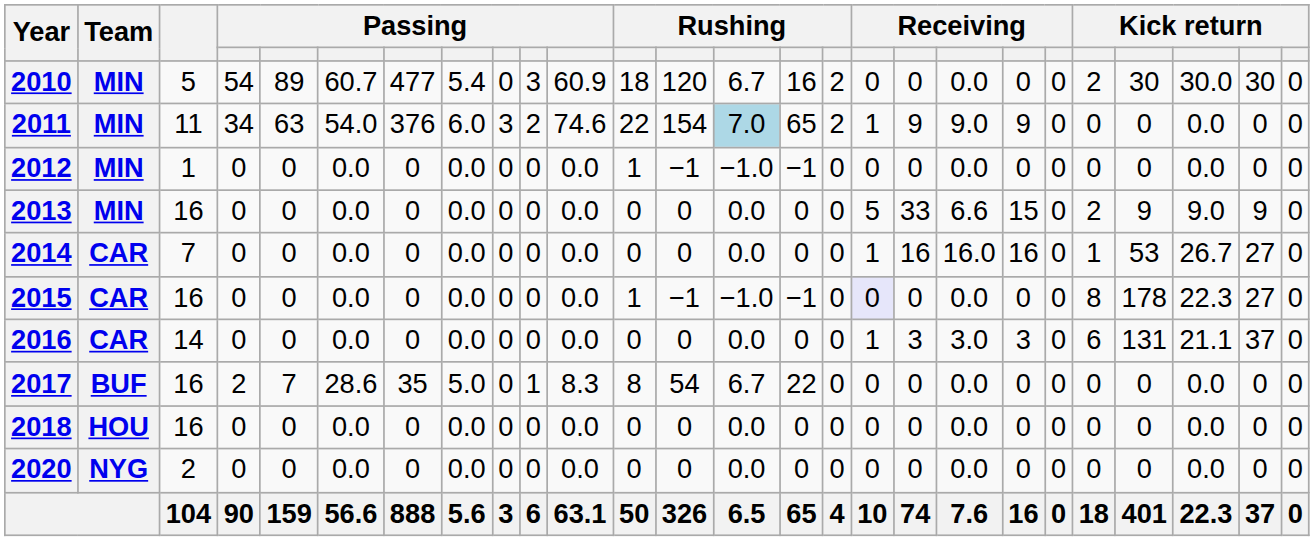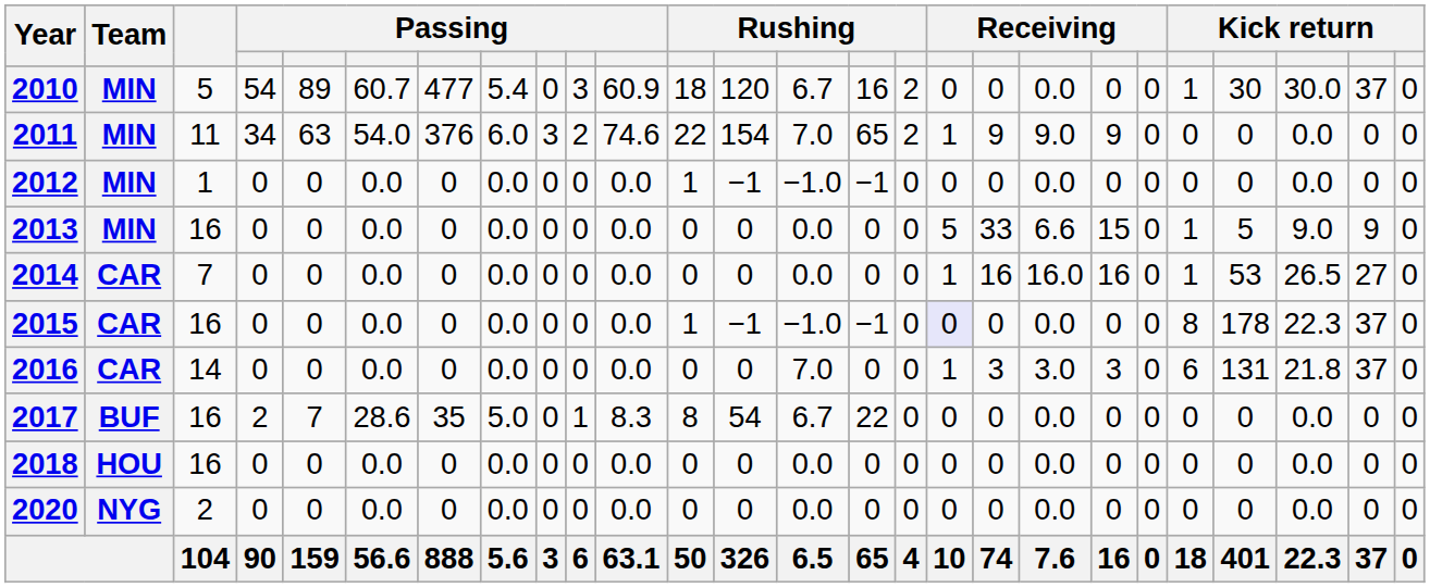2010 | column 22: 2 -> 1
2010 | column 25: 30 -> 37
2011 | column 14: lightblue background -> no background
2013 | column 22: 2 -> 1
2013 | column 23: 9 -> 5
2014 | column 24: 26.7 -> 26.5
2015 | column 25: 27 -> 37
2016 | column 14: 0.0 -> 7.0
2016 | column 24: 21.1 -> 21.8
